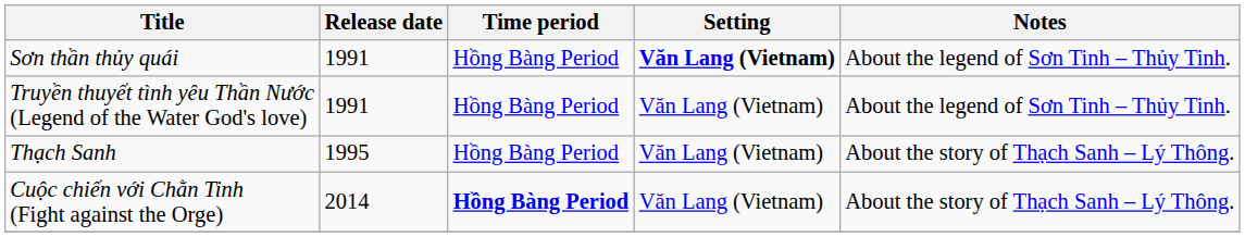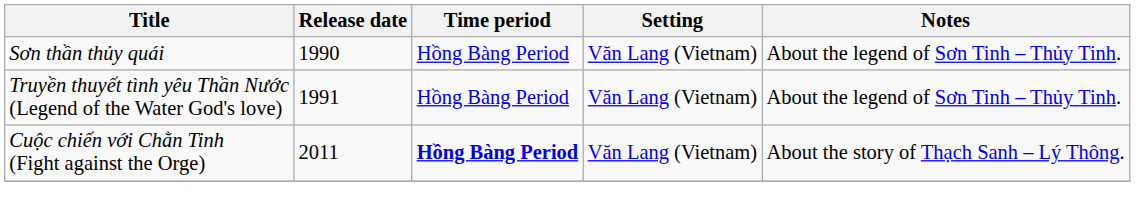Sơn thần thủy quái | Release date: 1991 -> 1990
Sơn thần thủy quái | Setting: bold -> normal
- row: Thạch Sanh | 1995 | Hồng Bàng Period | Văn Lang (Vietnam) | About the story of Thạch Sanh – Lý Thông.
Cuộc chiến với Chằn Tinh (Fight against the Orge) | Release date: 2014 -> 2011
